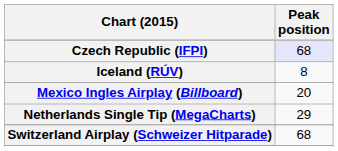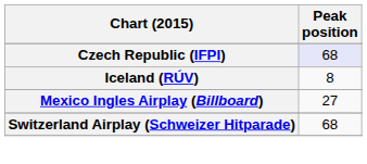Mexico Ingles Airplay (Billboard) | Peak position: 20 -> 27
- row: Netherlands Single Tip (MegaCharts) | 29
